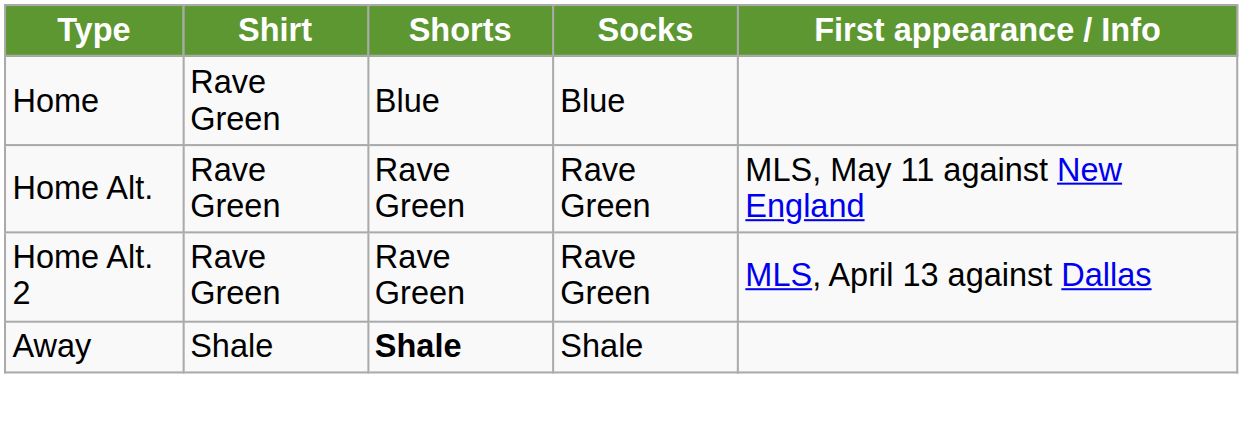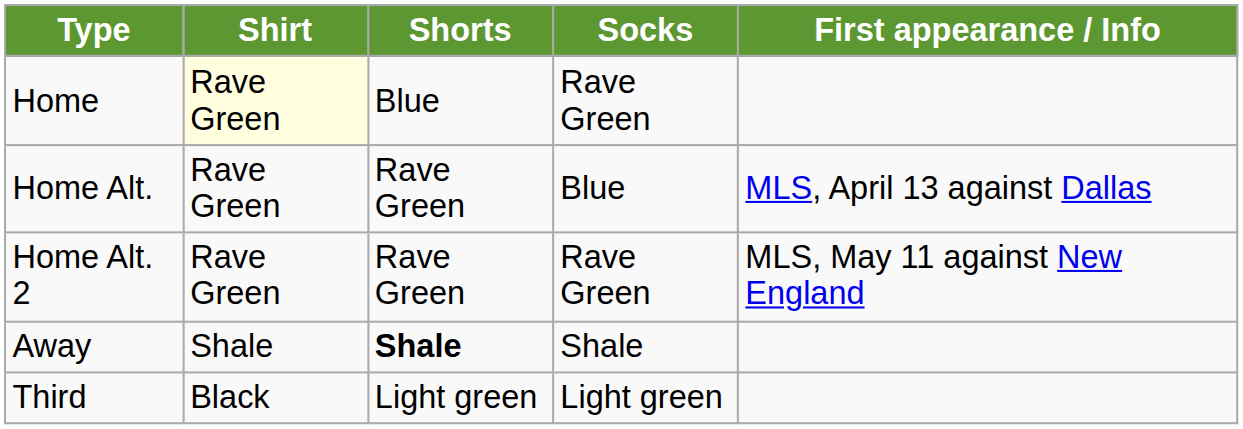Home | Shirt: no background -> lightyellow background
Home | Socks: Blue -> Rave Green
Home Alt. | Socks: Rave Green -> Blue
Home Alt. | First appearance / Info: MLS, May 11 against New England -> MLS, April 13 against Dallas
Home Alt. 2 | First appearance / Info: MLS, April 13 against Dallas -> MLS, May 11 against New England
+ row: Third | Black | Light green | Light green
